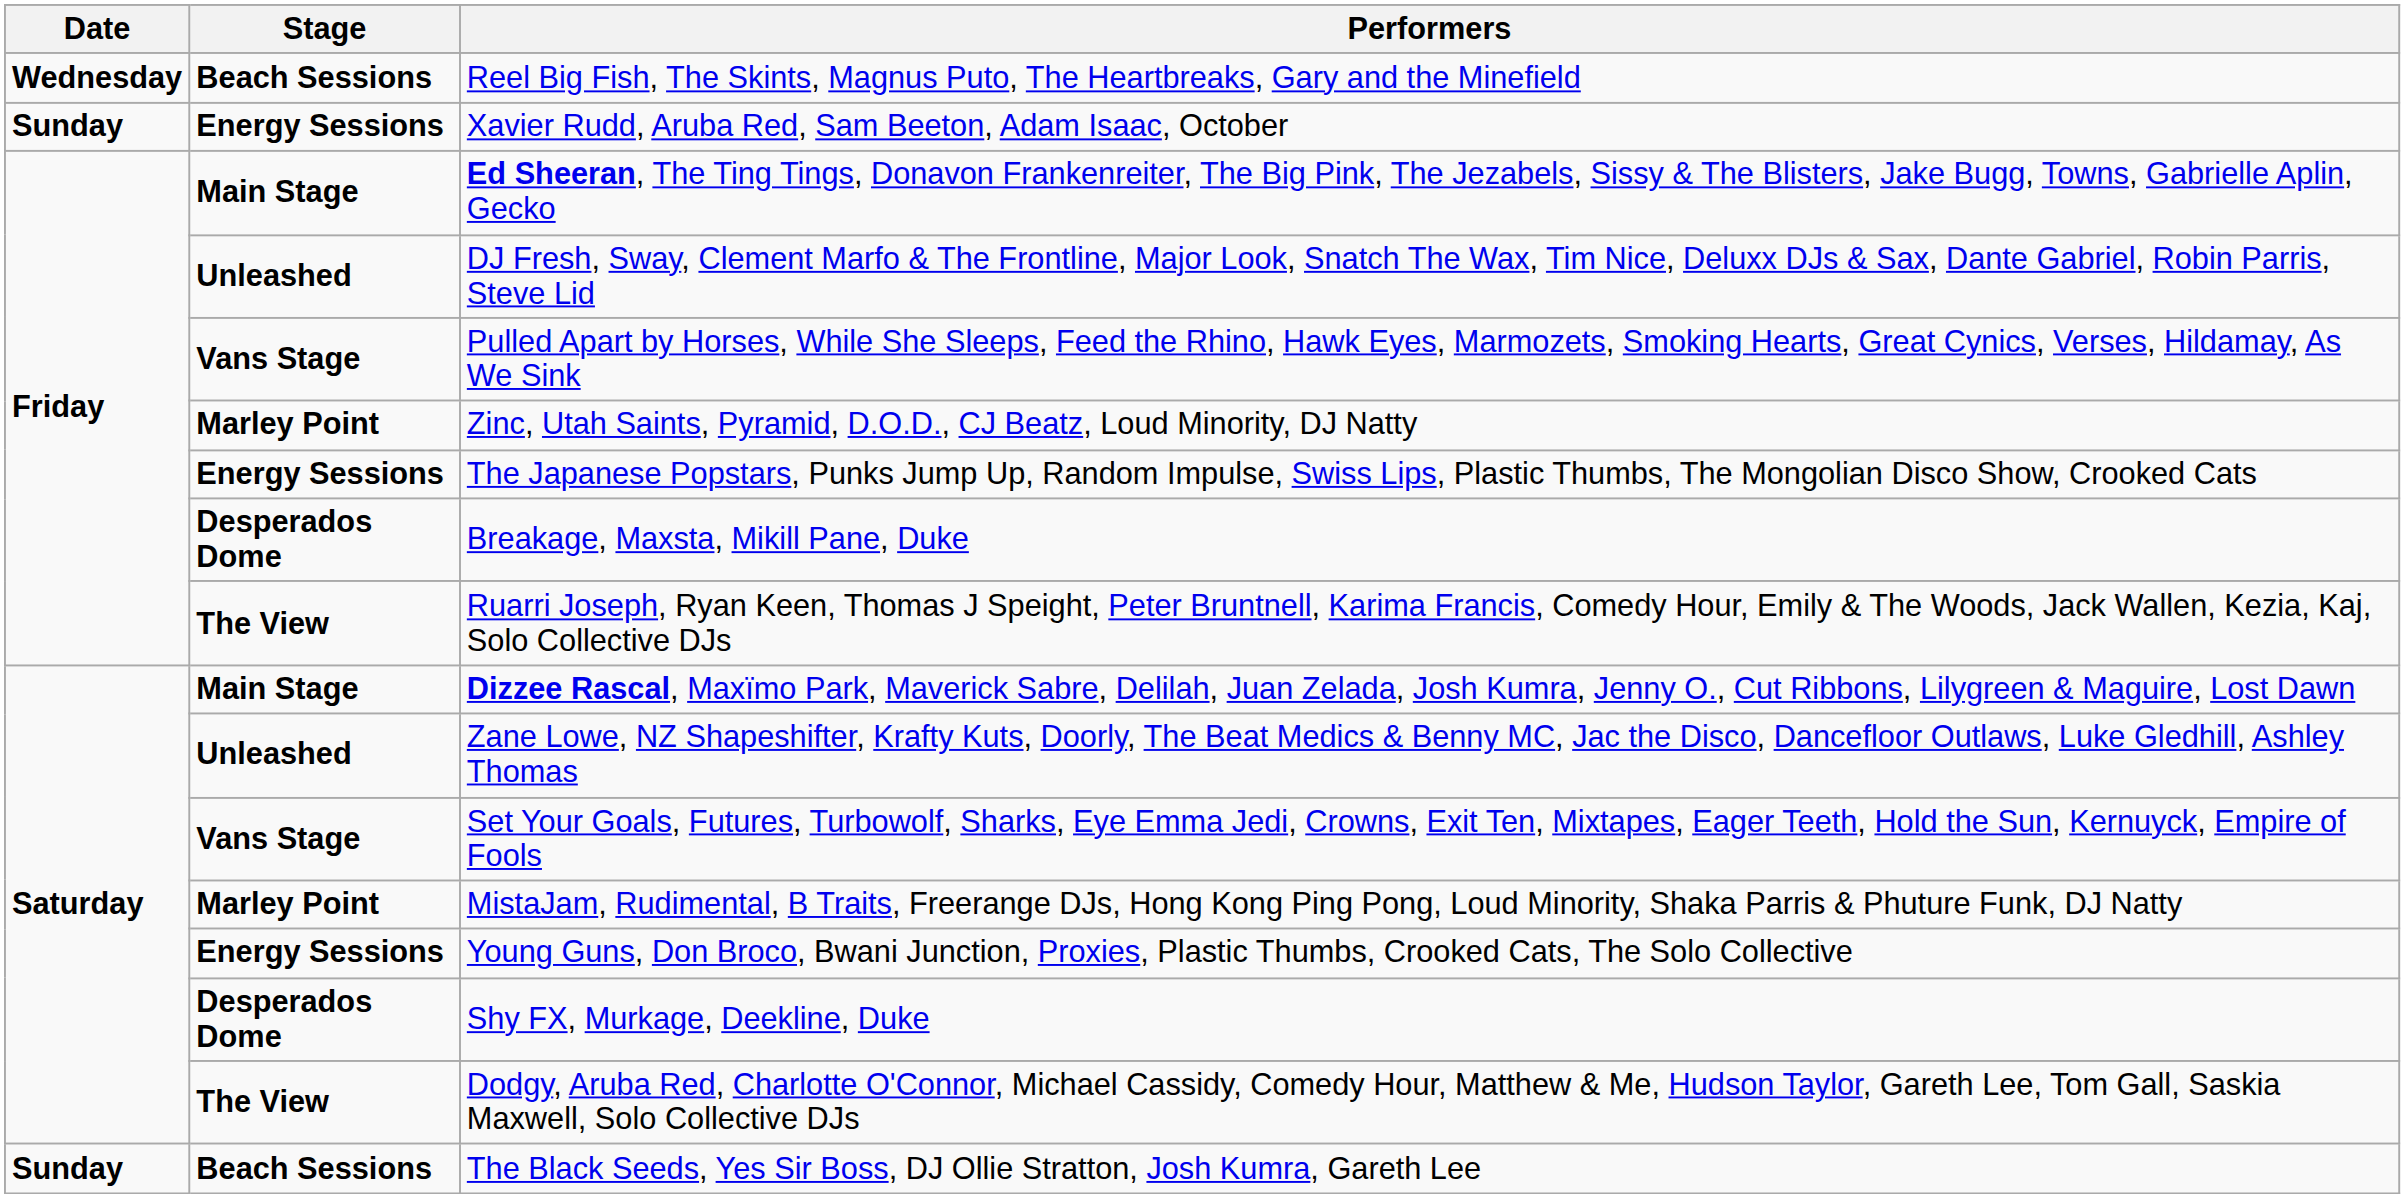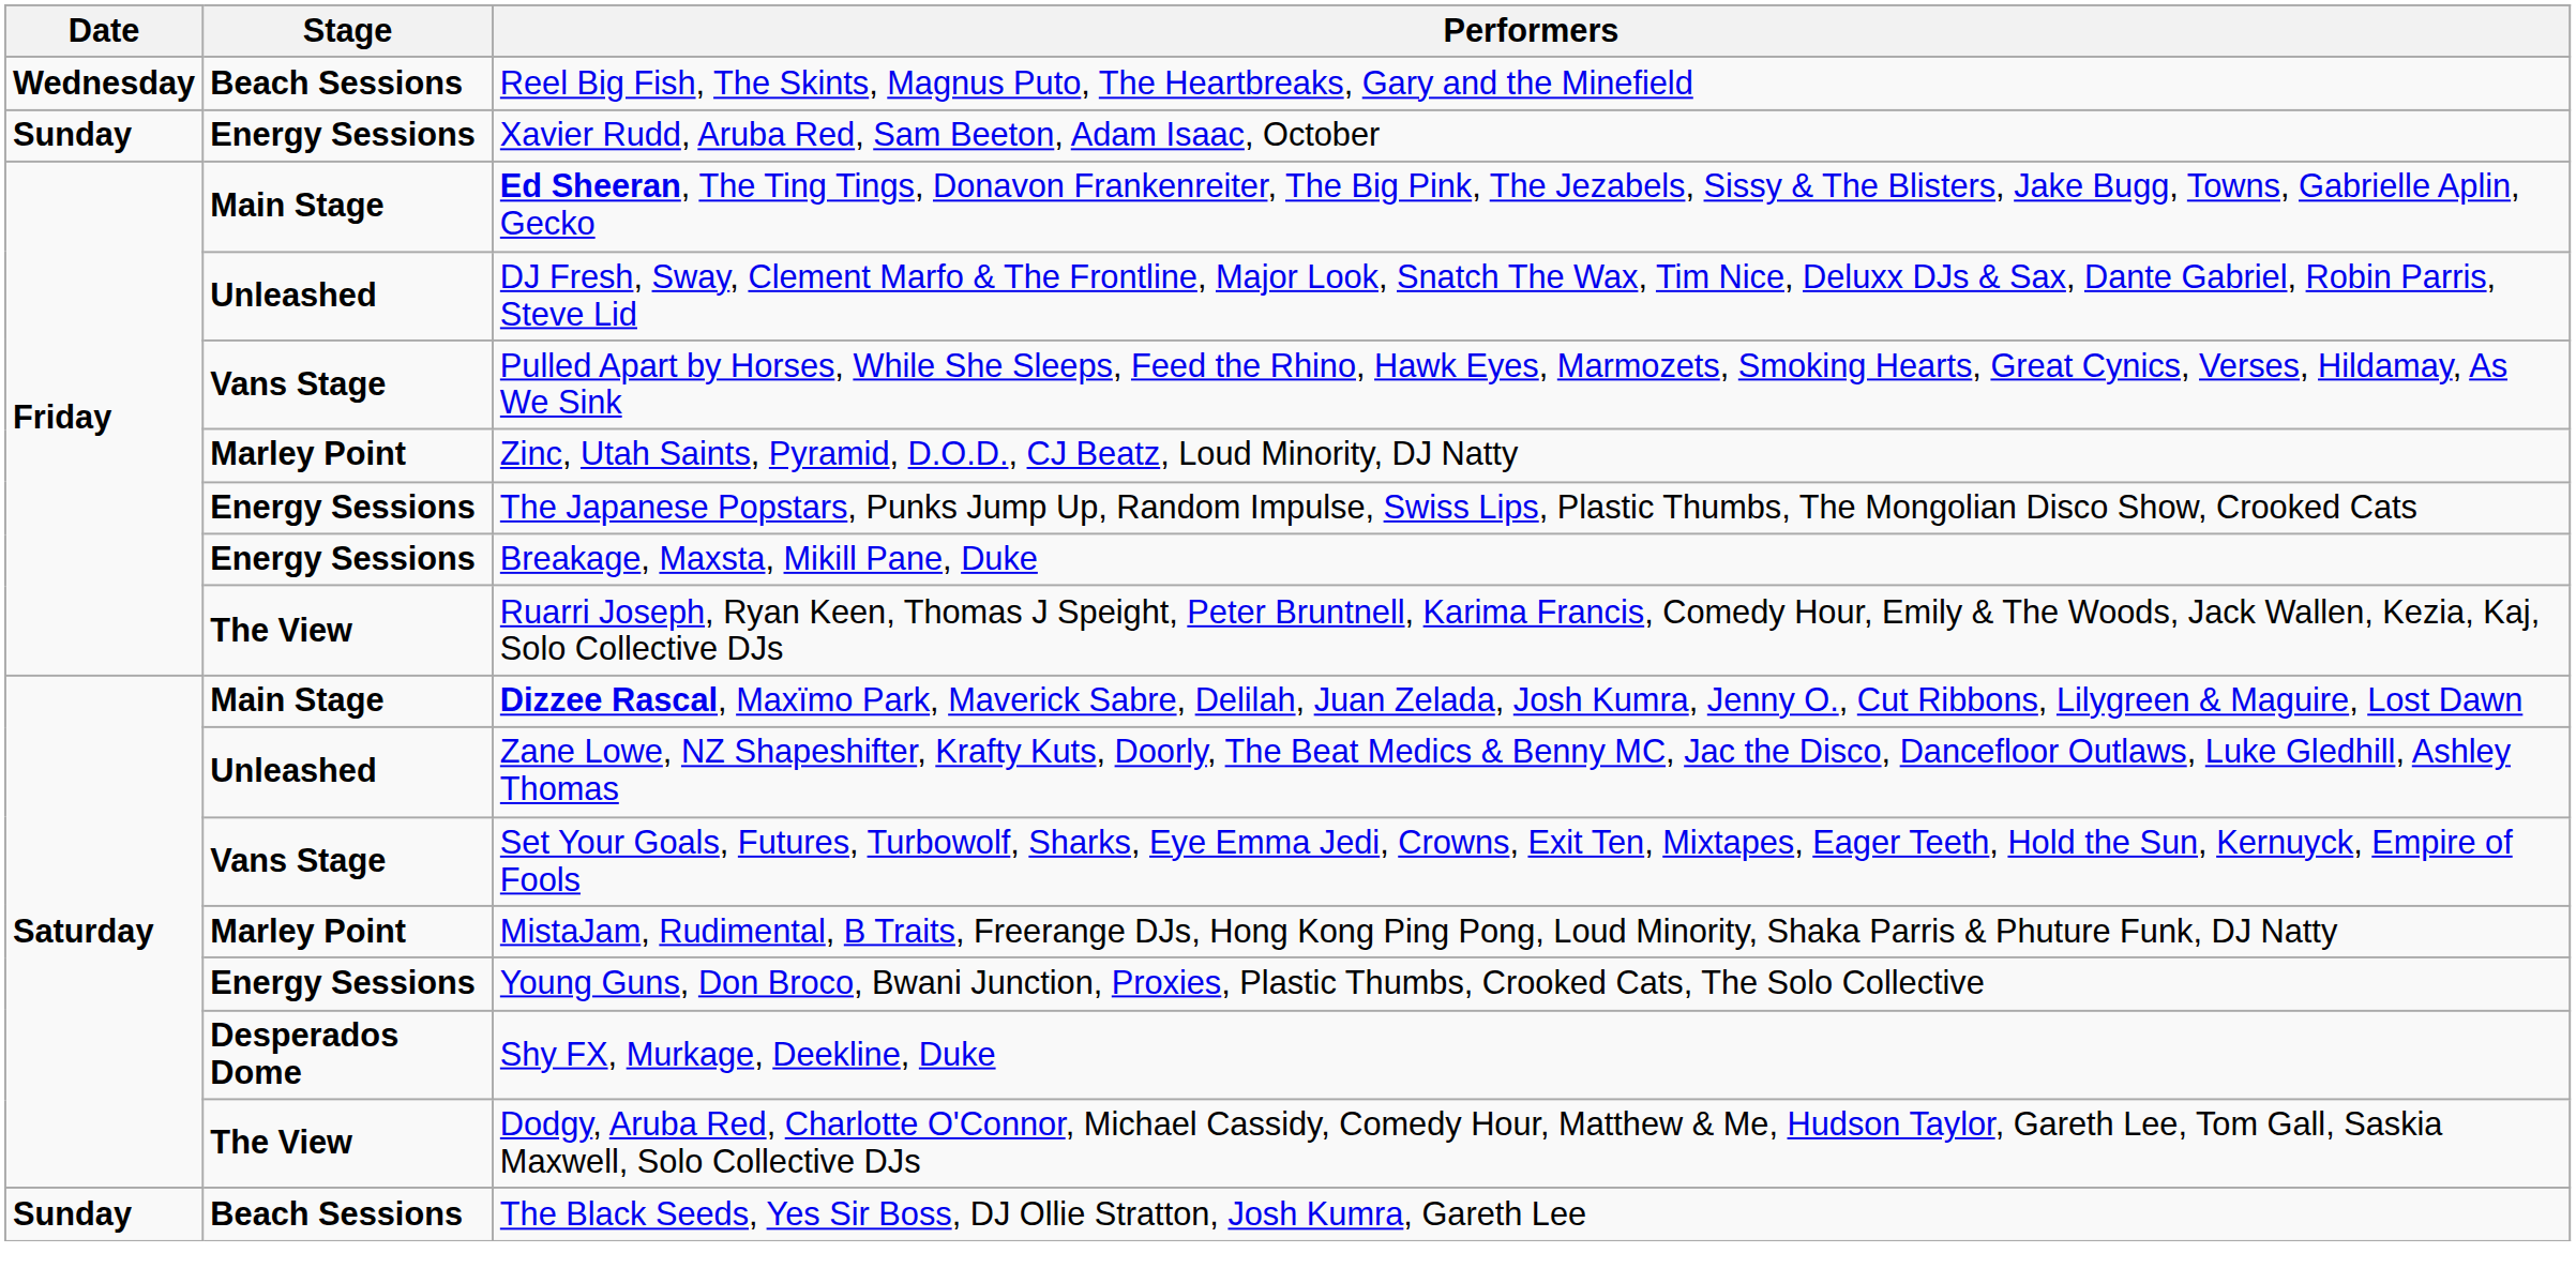Breakage, Maxsta, Mikill Pane, Duke | Stage: Desperados Dome -> Energy Sessions
